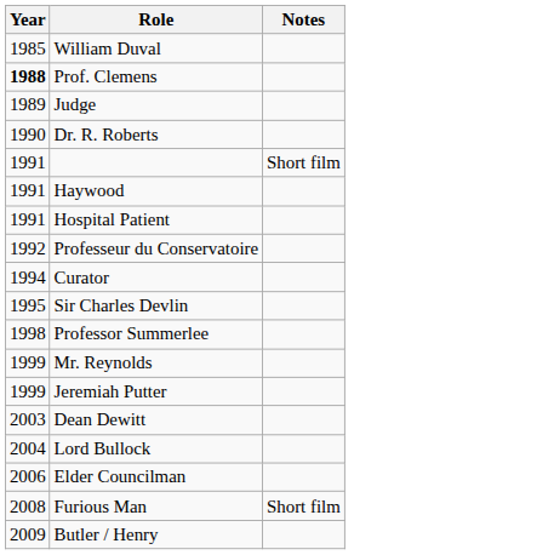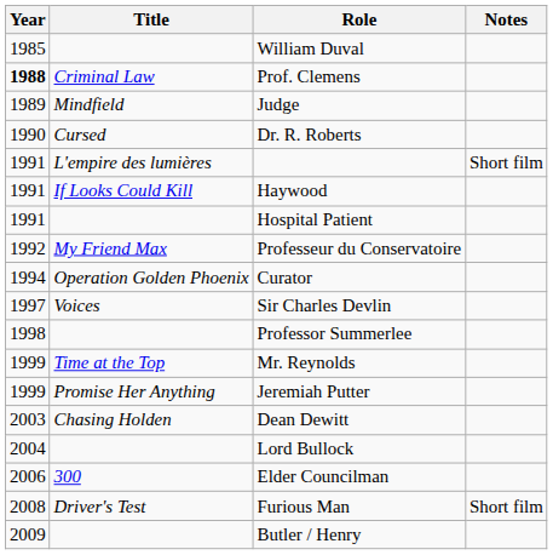+ column: Title | Criminal Law | Mindfield | Cursed | L'empire des lumières | If Looks Could Kill | My Friend Max | Operation Golden Phoenix | Voices | Time at the Top | Promise Her Anything | Chasing Holden | 300 | Driver's Test
Sir Charles Devlin | Year: 1995 -> 1997
